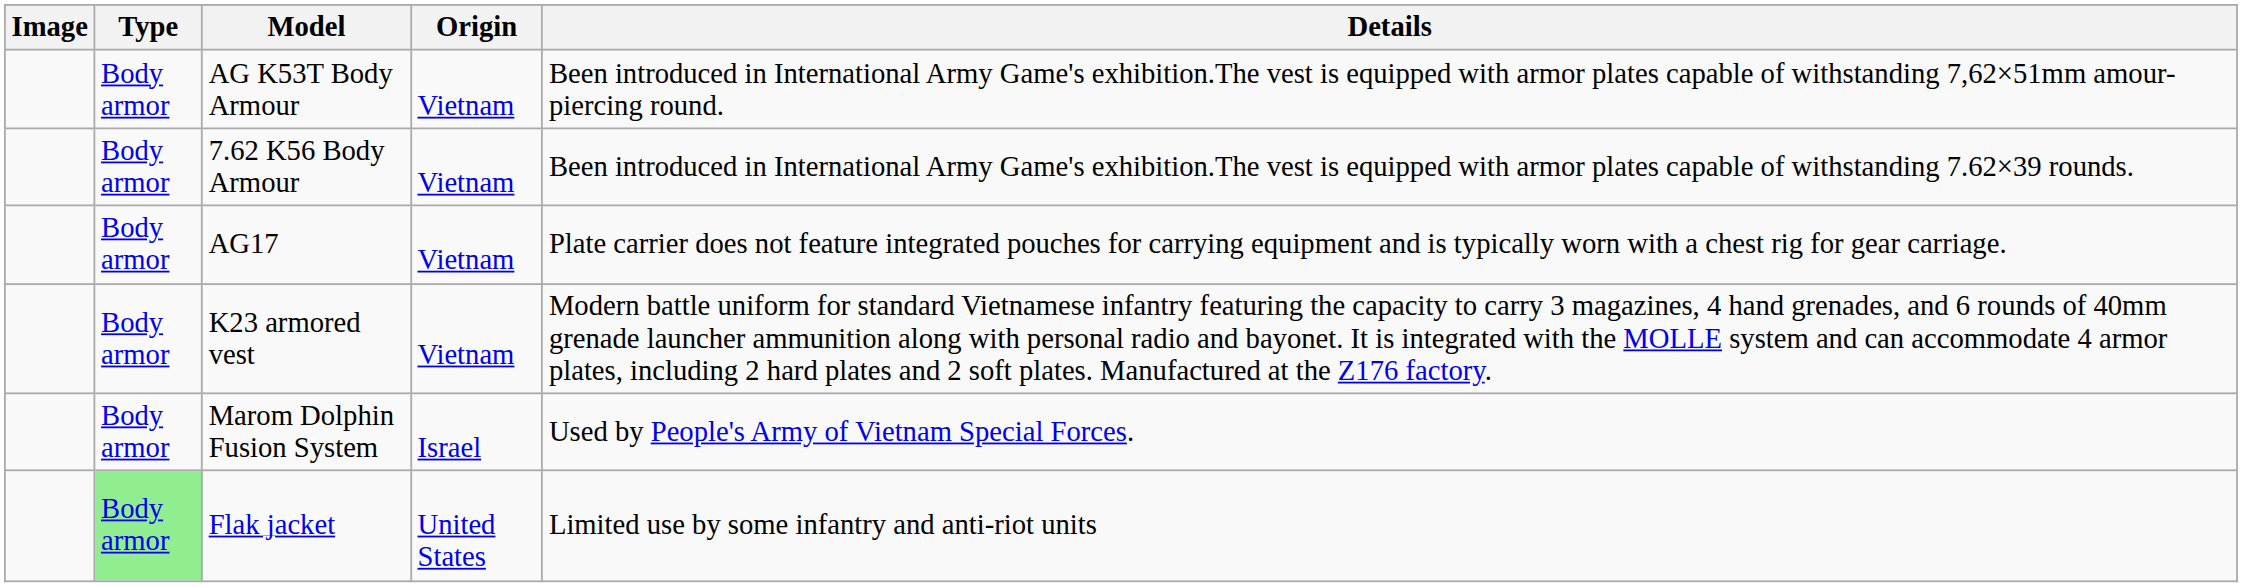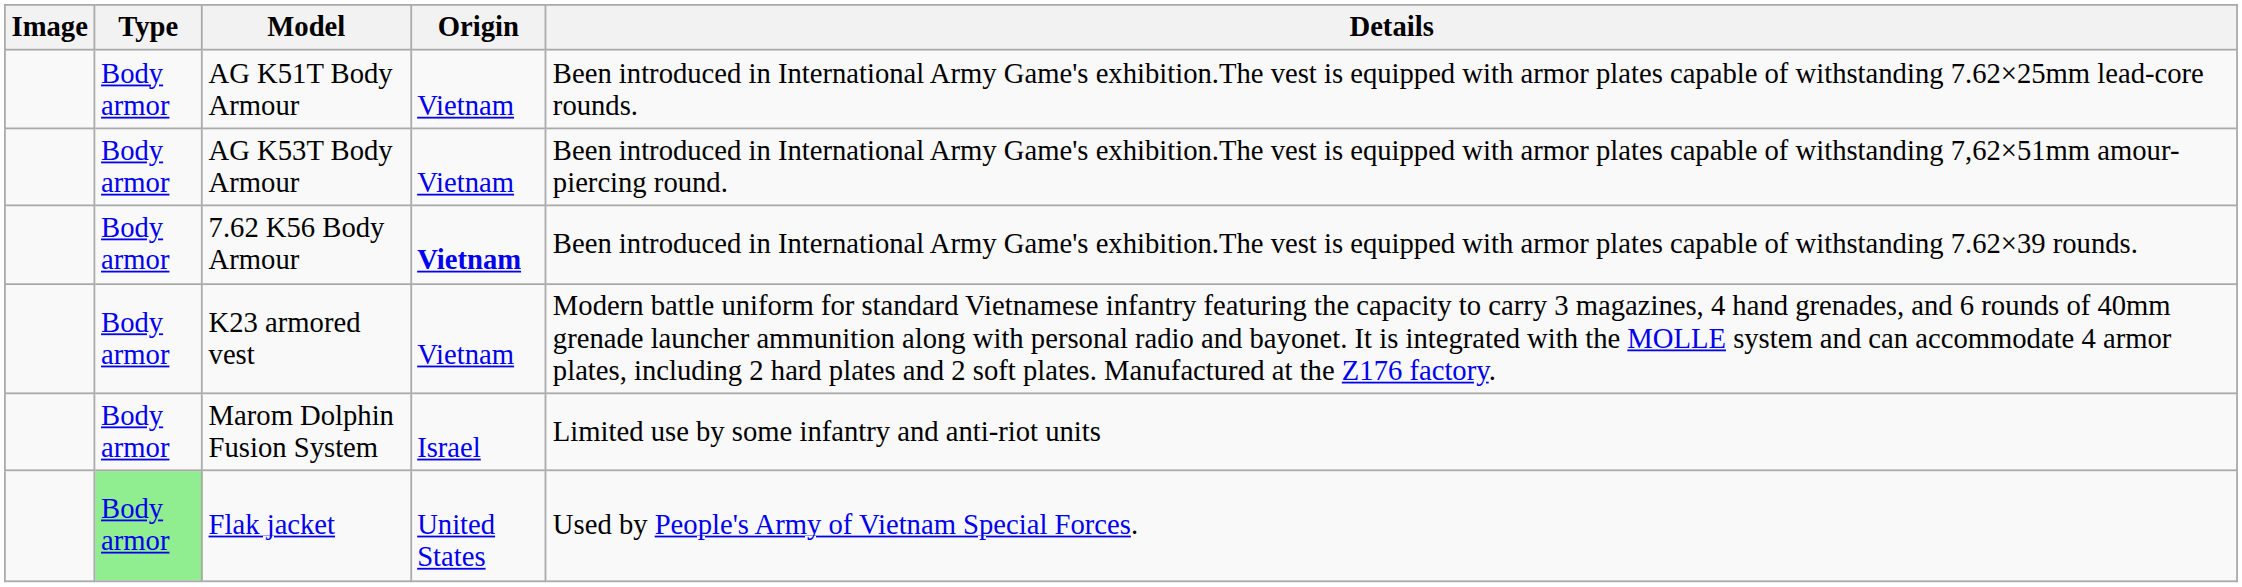+ row: Body armor | AG K51T Body Armour | Vietnam | Been introduced in International Army Game's exhibition.The vest is equipped with armor plates capable of withstanding 7.62×25mm lead-core rounds.
7.62 K56 Body Armour | Origin: normal -> bold
- row: Body armor | AG17 | Vietnam | Plate carrier does not feature integrated pouches for carrying equipment and is typically worn with a chest rig for gear carriage.
Marom Dolphin Fusion System | Details: Used by People's Army of Vietnam Special Forces. -> Limited use by some infantry and anti-riot units
Flak jacket | Details: Limited use by some infantry and anti-riot units -> Used by People's Army of Vietnam Special Forces.
